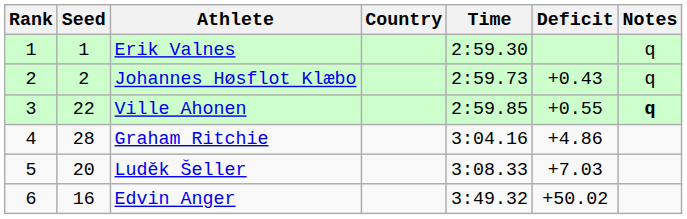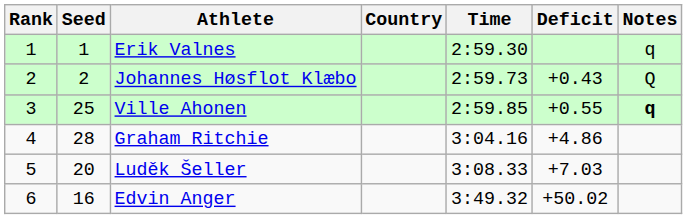Johannes Høsflot Klæbo | Notes: q -> Q
Ville Ahonen | Seed: 22 -> 25
